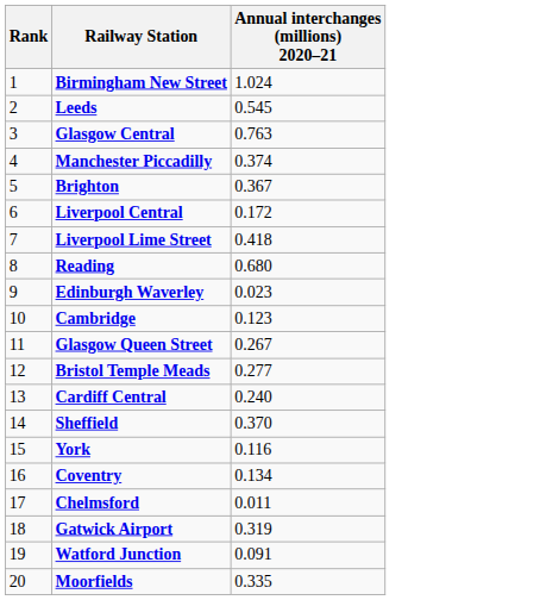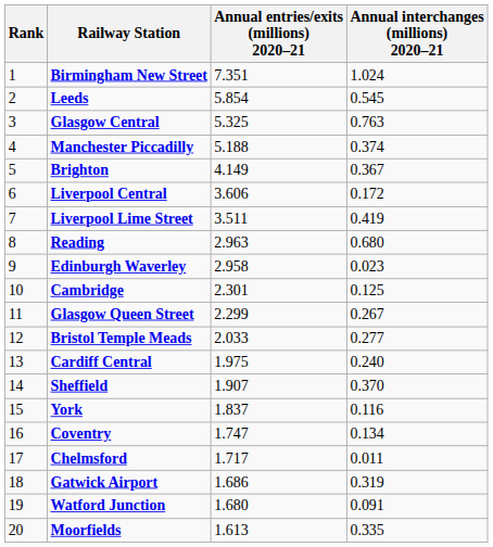+ column: Annual entries/exits (millions) 2020–21 | 7.351 | 5.854 | 5.325 | 5.188 | 4.149 | 3.606 | 3.511 | 2.963 | 2.958 | 2.301 | 2.299 | 2.033 | 1.975 | 1.907 | 1.837 | 1.747 | 1.717 | 1.686 | 1.680 | 1.613
Liverpool Lime Street | Annual interchanges (millions) 2020–21: 0.418 -> 0.419
Cambridge | Annual interchanges (millions) 2020–21: 0.123 -> 0.125
